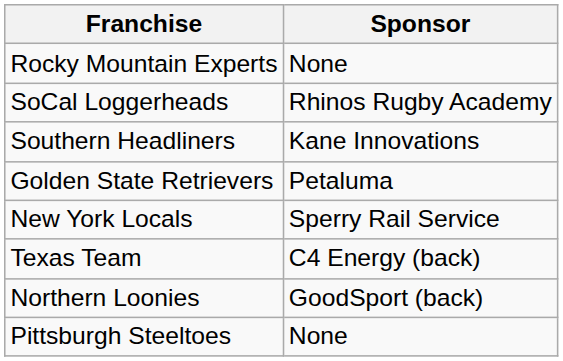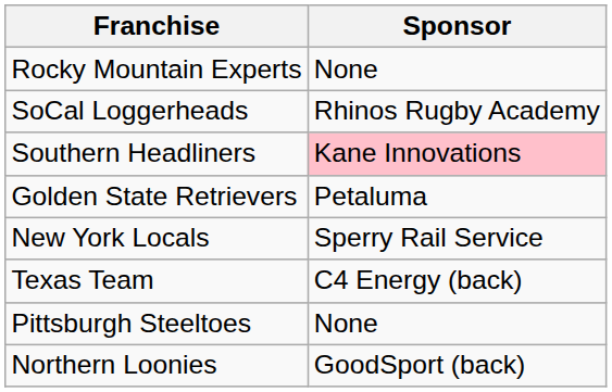Southern Headliners | Sponsor: no background -> pink background
rows swapped: Northern Loonies <-> Pittsburgh Steeltoes
